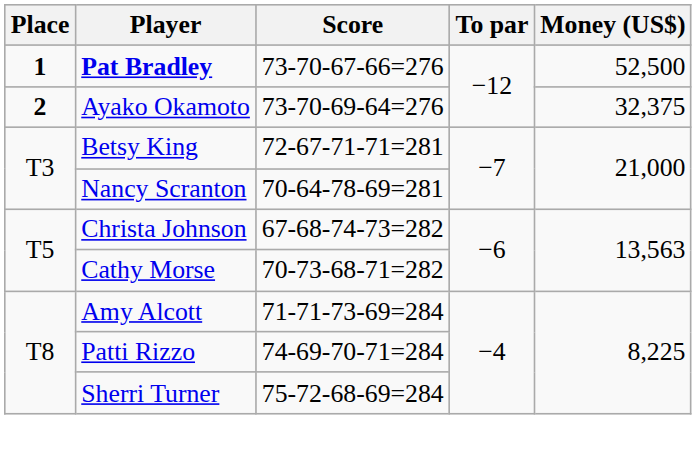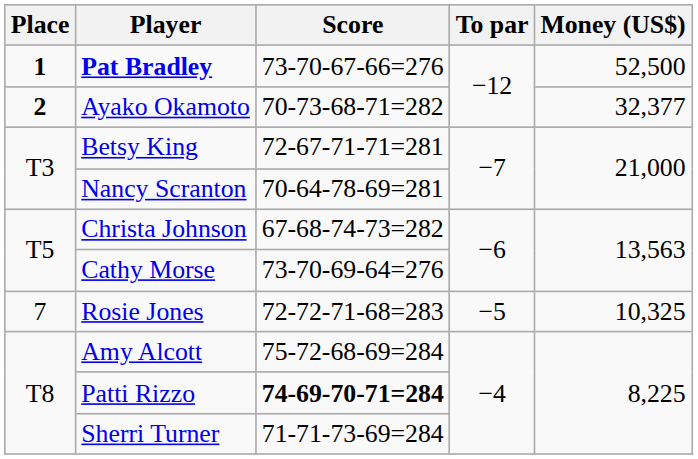Ayako Okamoto | Score: 73-70-69-64=276 -> 70-73-68-71=282
Ayako Okamoto | Money (US$): 32,375 -> 32,377
Cathy Morse | Score: 70-73-68-71=282 -> 73-70-69-64=276
+ row: 7 | Rosie Jones | 72-72-71-68=283 | −5 | 10,325
Amy Alcott | Score: 71-71-73-69=284 -> 75-72-68-69=284
Patti Rizzo | Score: normal -> bold
Sherri Turner | Score: 75-72-68-69=284 -> 71-71-73-69=284
